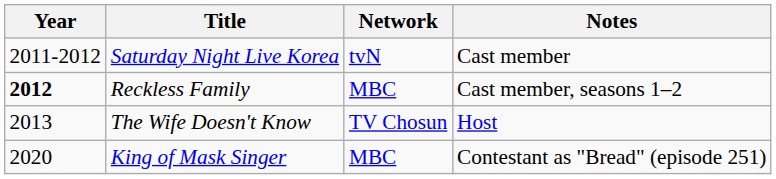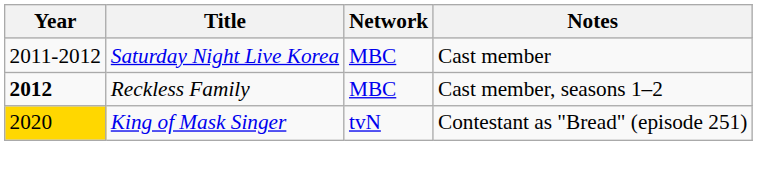Saturday Night Live Korea | Network: tvN -> MBC
- row: 2013 | The Wife Doesn't Know | TV Chosun | Host
King of Mask Singer | Year: no background -> gold background
King of Mask Singer | Network: MBC -> tvN
